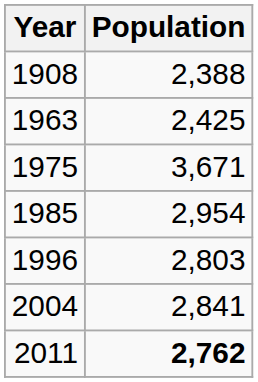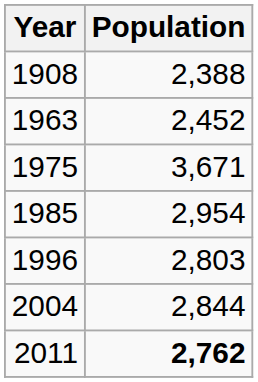1963 | Population: 2,425 -> 2,452
2004 | Population: 2,841 -> 2,844
